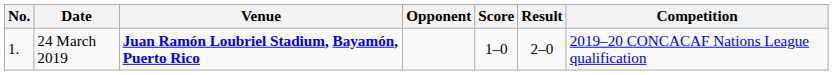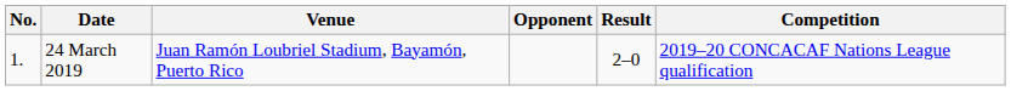- column: Score | 1–0
24 March 2019 | Venue: bold -> normal
